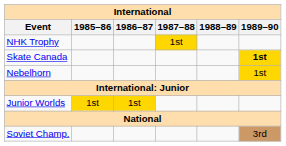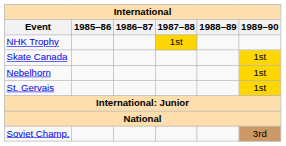Skate Canada | 1989–90: bold -> normal
+ row: St. Gervais | 1st
- row: Junior Worlds | 1st | 1st
